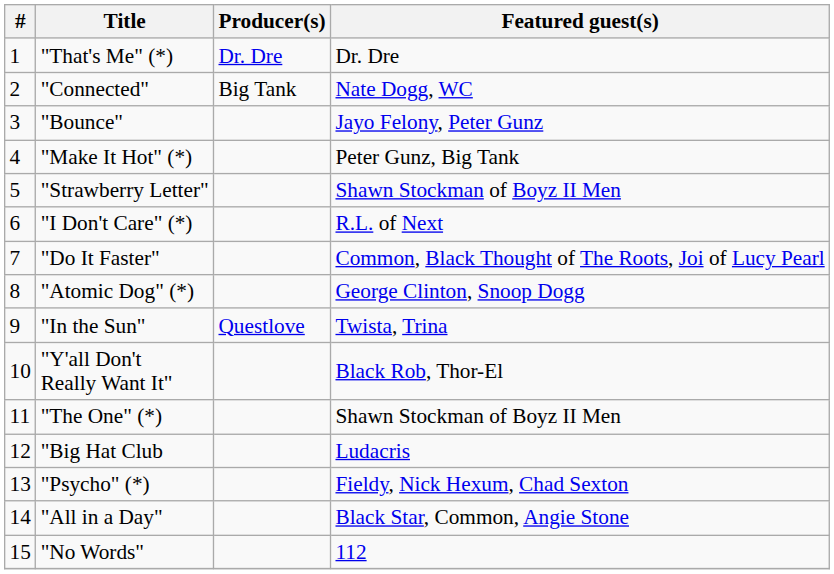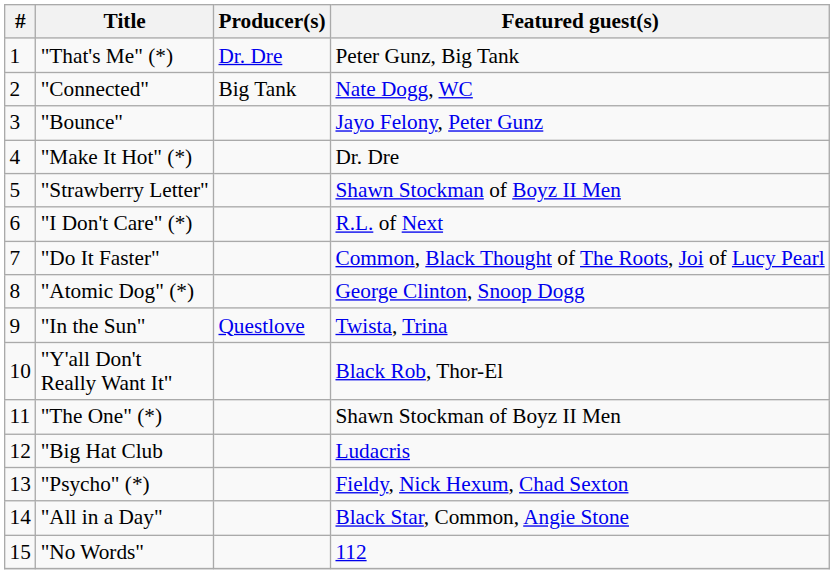"That's Me" (*) | Featured guest(s): Dr. Dre -> Peter Gunz, Big Tank
"Make It Hot" (*) | Featured guest(s): Peter Gunz, Big Tank -> Dr. Dre
